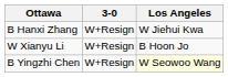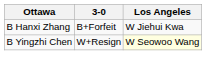B Hanxi Zhang | 3-0: W+Resign -> B+Forfeit
- row: W Xianyu Li | W+Resign | B Hoon Jo
